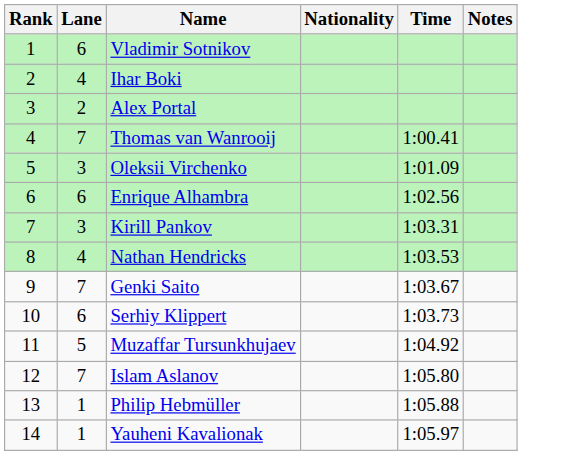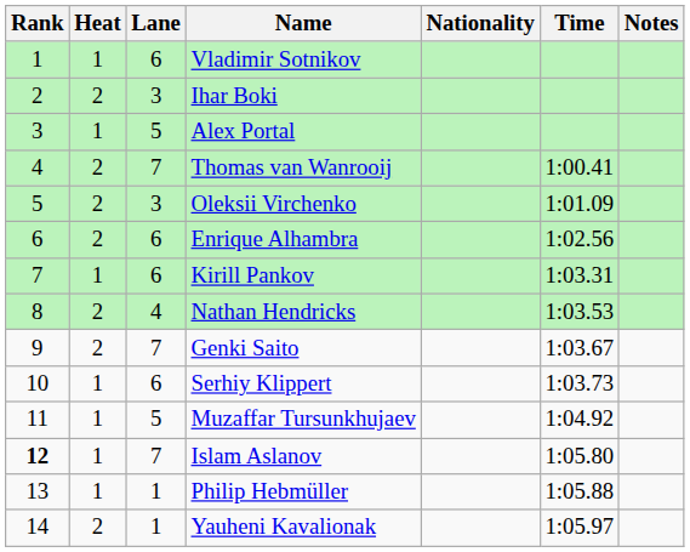+ column: Heat | 1 | 2 | 1 | 2 | 2 | 2 | 1 | 2 | 2 | 1 | 1 | 1 | 1 | 2
Ihar Boki | Lane: 4 -> 3
Alex Portal | Lane: 2 -> 5
Kirill Pankov | Lane: 3 -> 6
Islam Aslanov | Rank: normal -> bold
